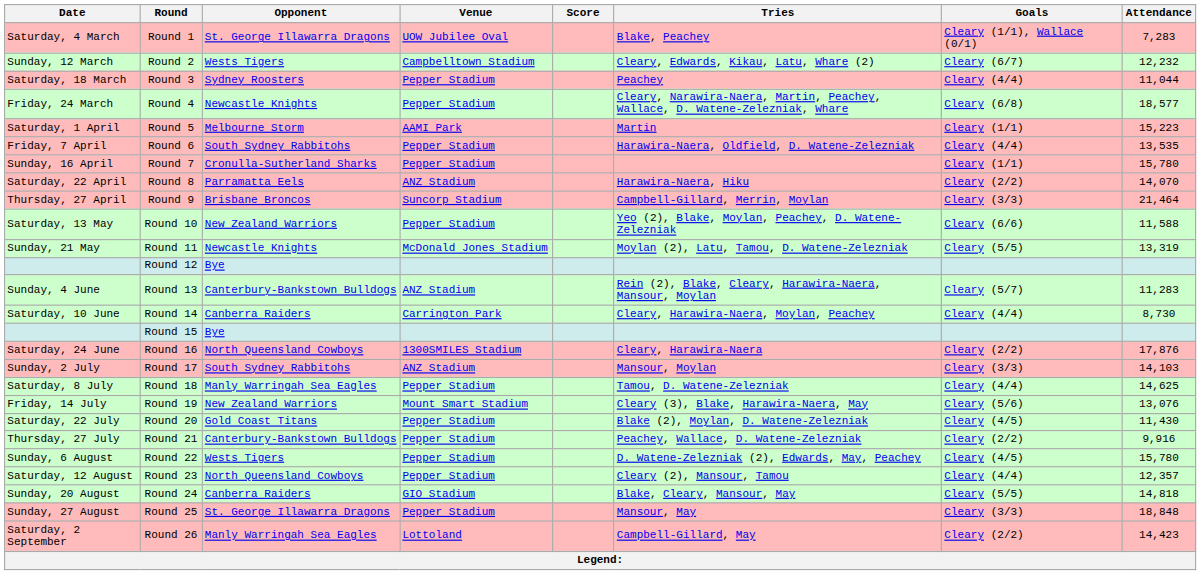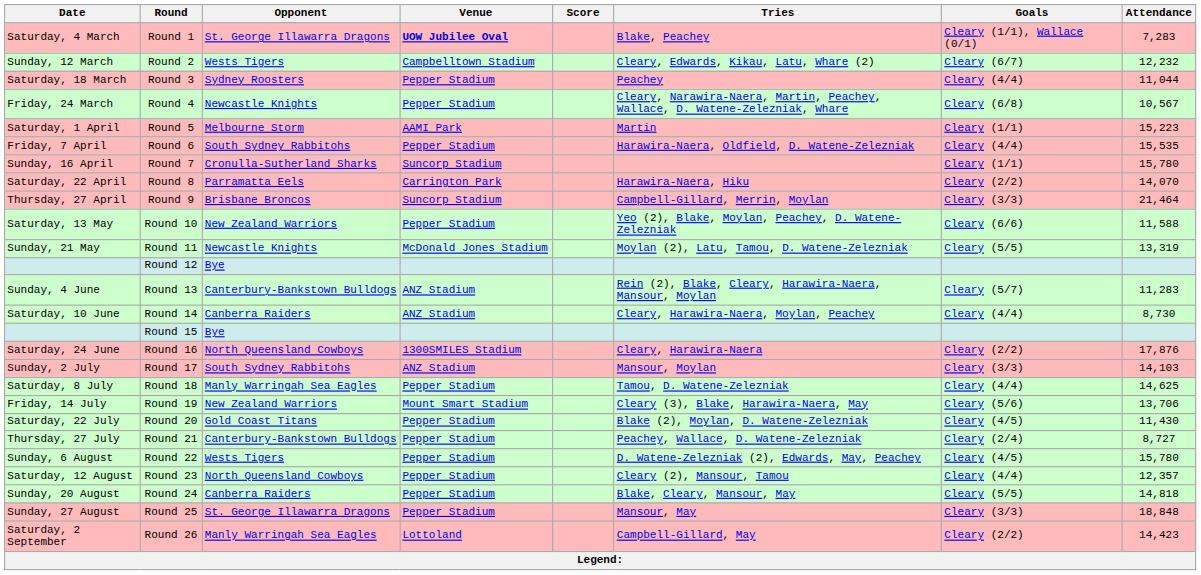Round 1 | Venue: normal -> bold
Round 4 | Attendance: 18,577 -> 10,567
Round 6 | Attendance: 13,535 -> 15,535
Round 7 | Venue: Pepper Stadium -> Suncorp Stadium
Round 8 | Venue: ANZ Stadium -> Carrington Park
Round 14 | Venue: Carrington Park -> ANZ Stadium
Round 19 | Attendance: 13,076 -> 13,706
Round 21 | Goals: Cleary (2/2) -> Cleary (2/4)
Round 21 | Attendance: 9,916 -> 8,727
Round 24 | Venue: GIO Stadium -> Pepper Stadium
